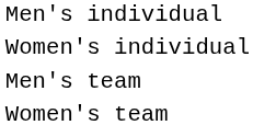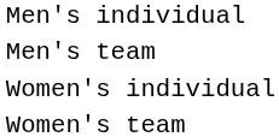rows swapped: Women's individual <-> Men's team
